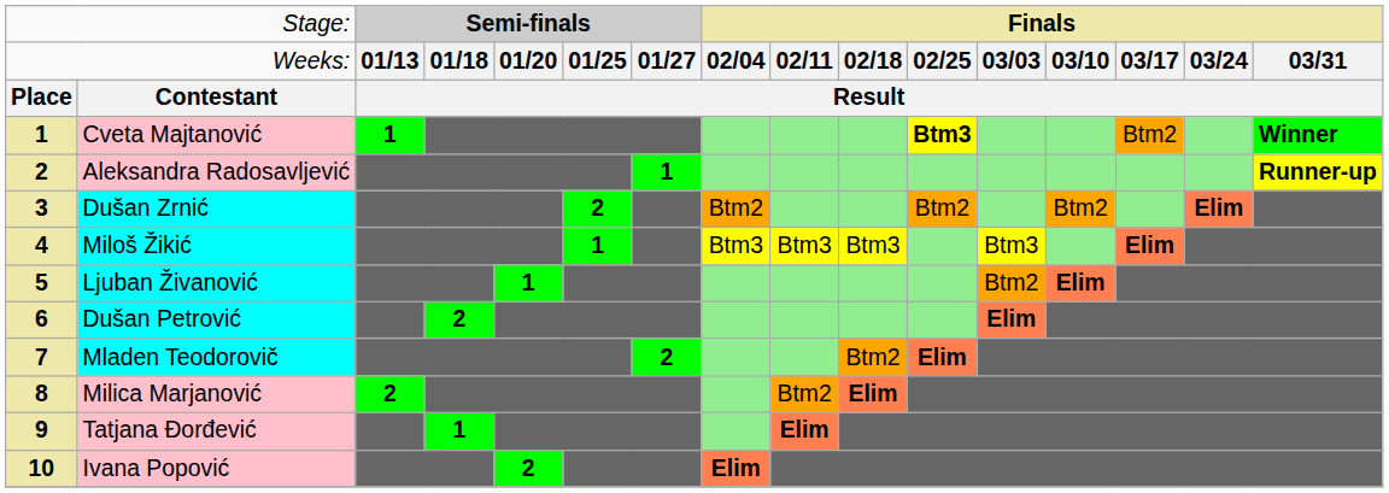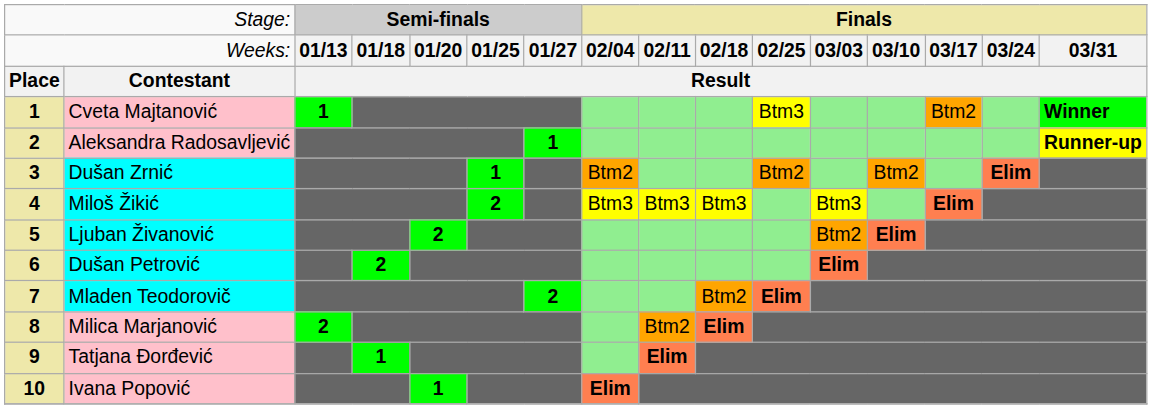Cveta Majtanović | column 11: bold -> normal
Dušan Zrnić | column 6: 2 -> 1
Miloš Žikić | column 6: 1 -> 2
Ljuban Živanović | column 5: 1 -> 2
Ivana Popović | column 5: 2 -> 1
